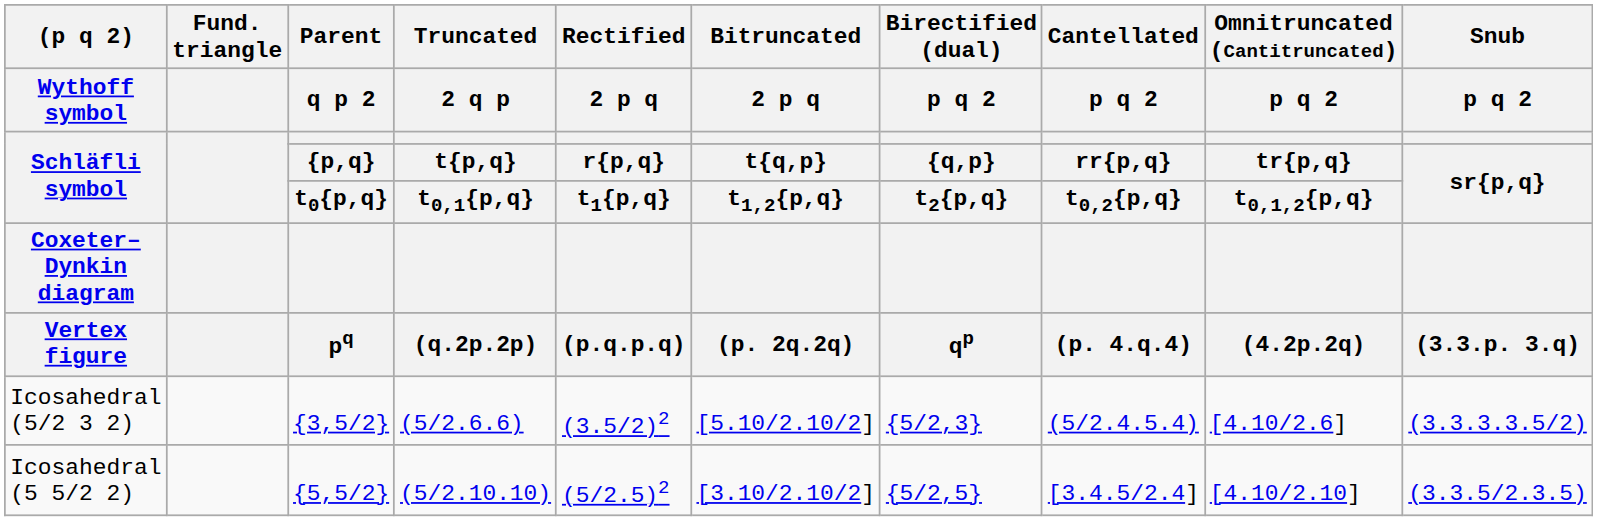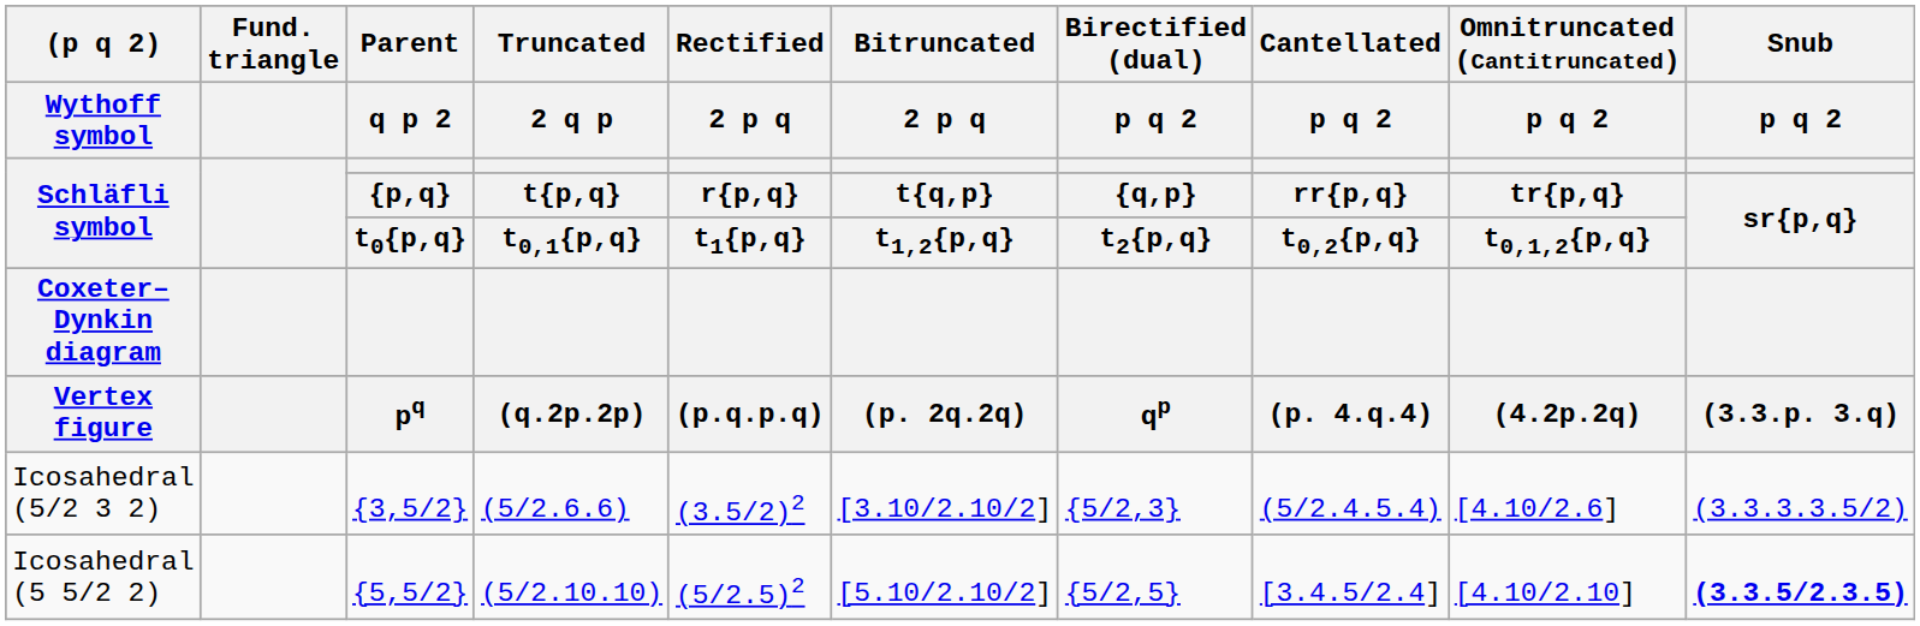Icosahedral (5/2 3 2) | Bitruncated / 2 p q / t{q,p} / t1,2{p,q} / (p. 2q.2q): [5.10/2.10/2] -> [3.10/2.10/2]
Icosahedral (5 5/2 2) | Bitruncated / 2 p q / t{q,p} / t1,2{p,q} / (p. 2q.2q): [3.10/2.10/2] -> [5.10/2.10/2]
Icosahedral (5 5/2 2) | Snub / p q 2 / sr{p,q} / (3.3.p. 3.q): normal -> bold
